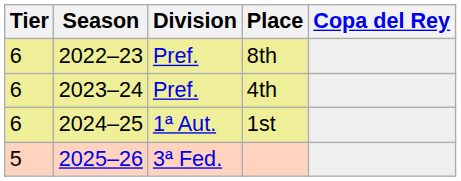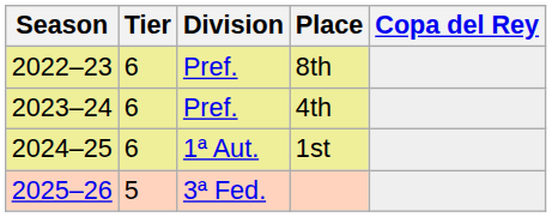columns swapped: Season <-> Tier
